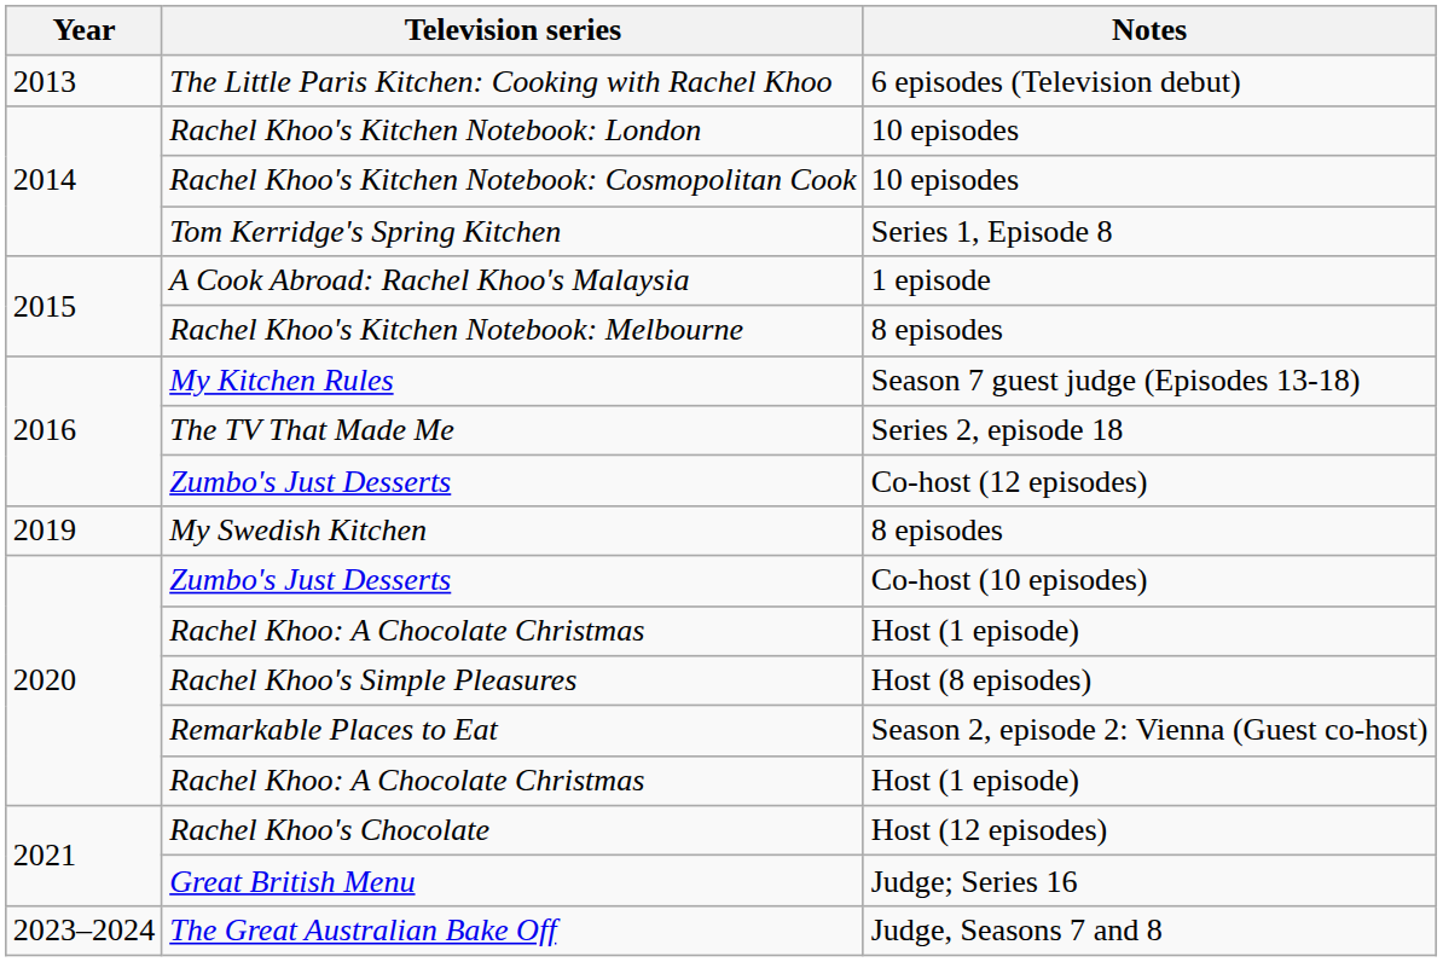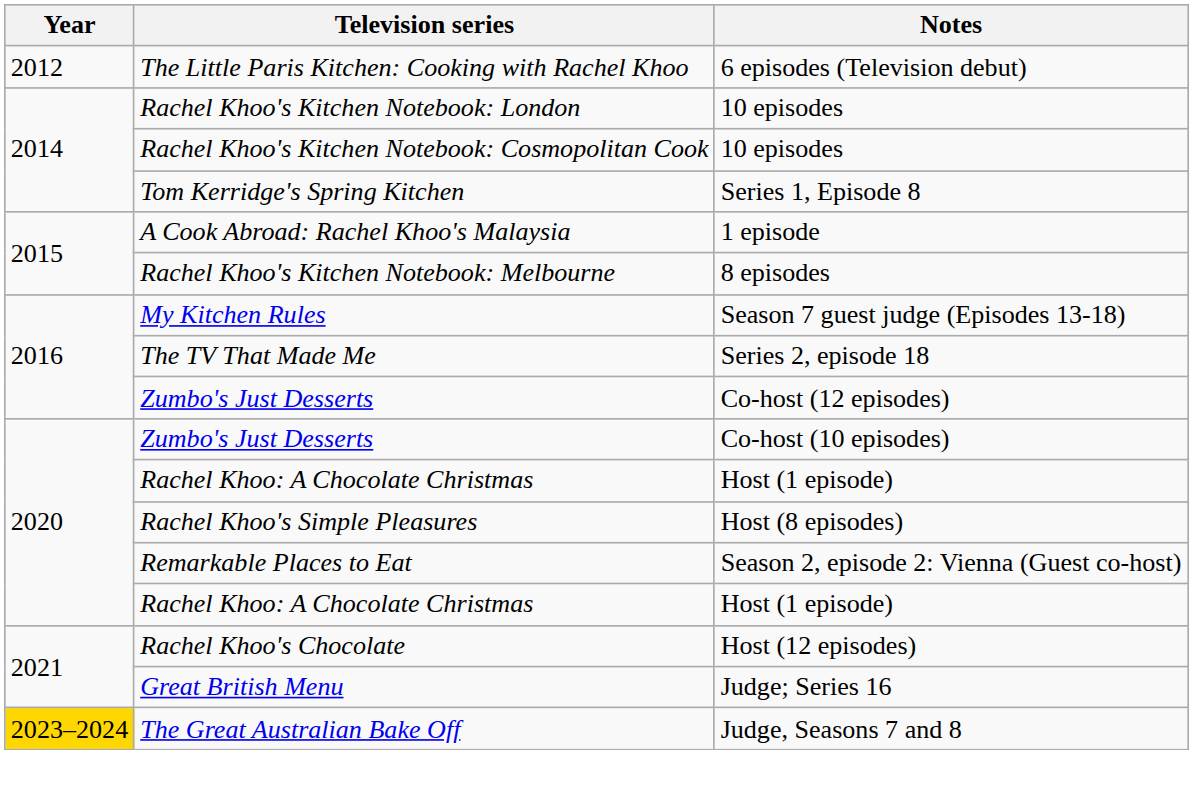The Little Paris Kitchen: Cooking with Rachel Khoo | Year: 2013 -> 2012
- row: 2019 | My Swedish Kitchen | 8 episodes
The Great Australian Bake Off | Year: no background -> gold background
